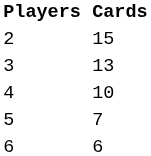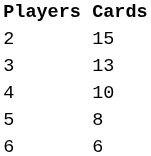5 | Cards: 7 -> 8
